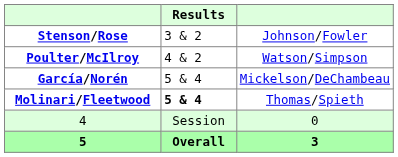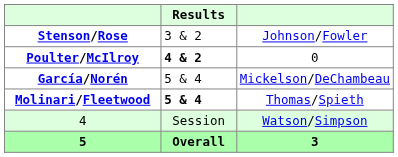Poulter/McIlroy | Results: normal -> bold
Poulter/McIlroy | column 3: Watson/Simpson -> 0
4 | column 3: 0 -> Watson/Simpson
